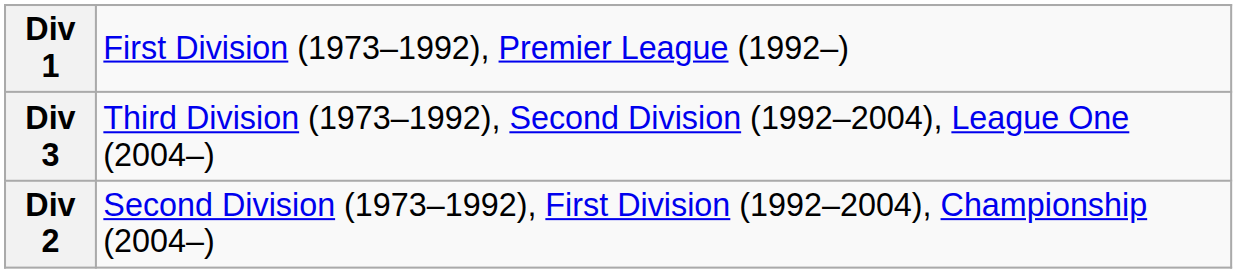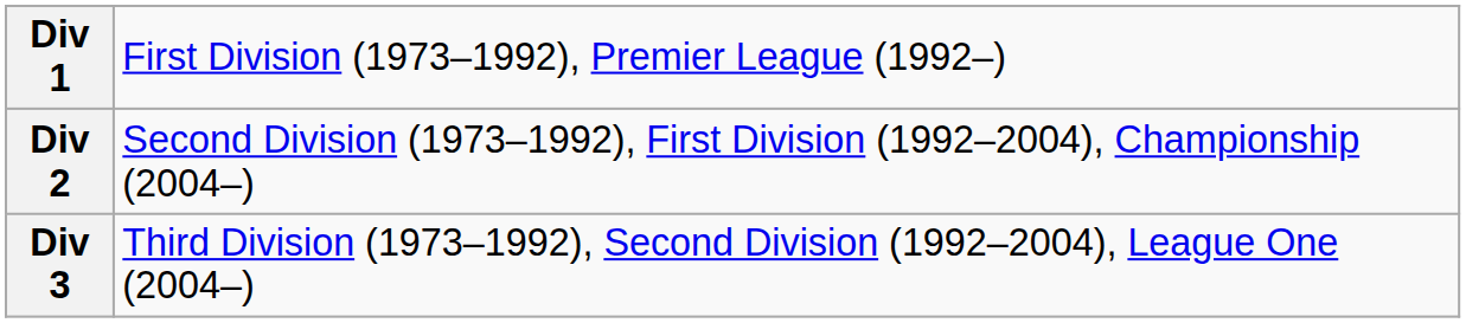rows swapped: Div 2 <-> Div 3
